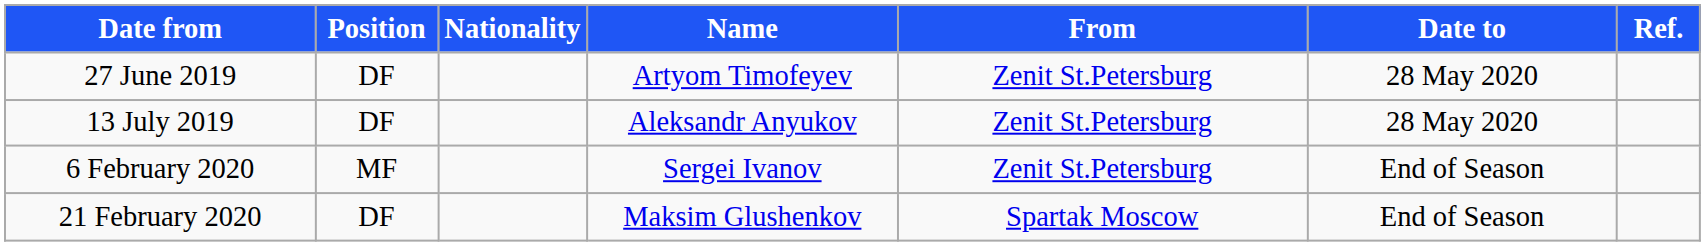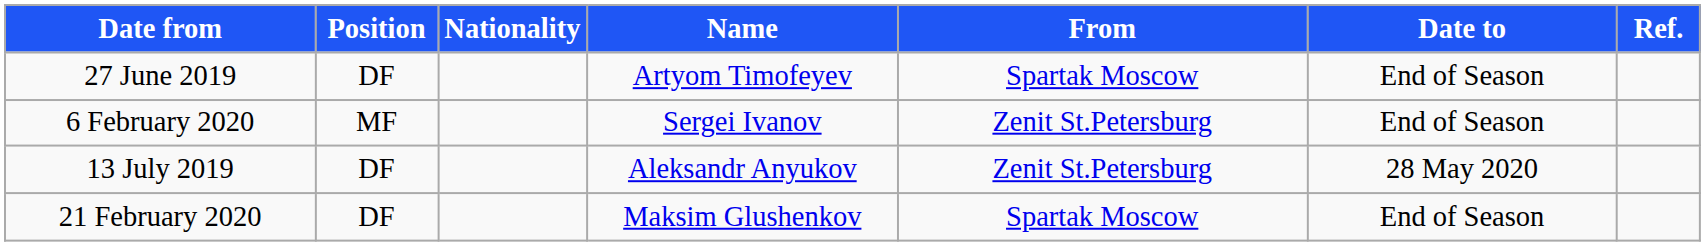27 June 2019 | From: Zenit St.Petersburg -> Spartak Moscow
27 June 2019 | Date to: 28 May 2020 -> End of Season
rows swapped: 13 July 2019 <-> 6 February 2020
